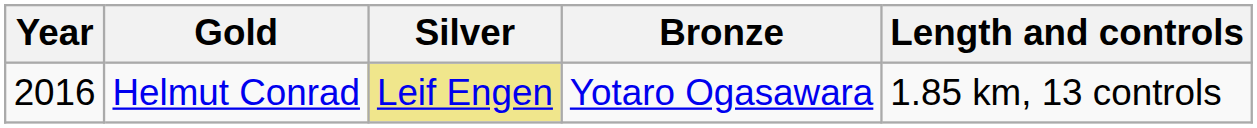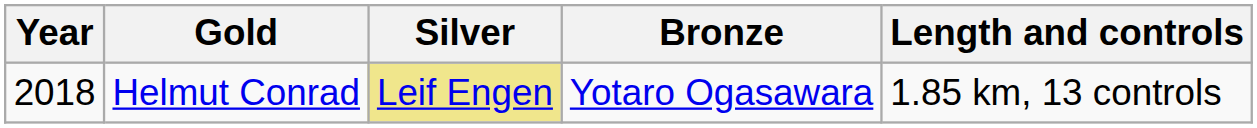Helmut Conrad | Year: 2016 -> 2018
